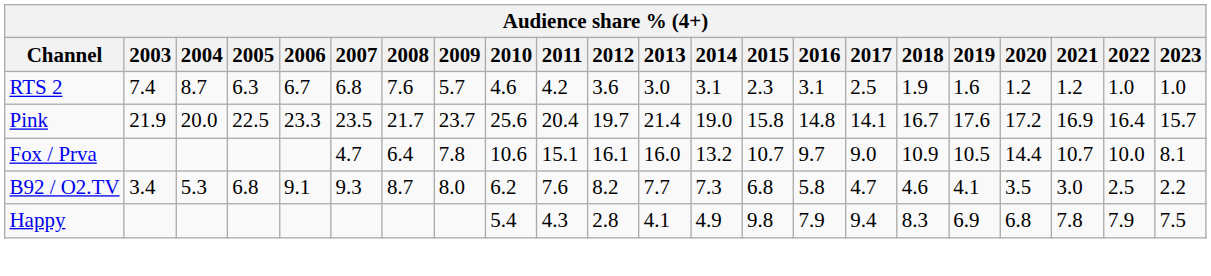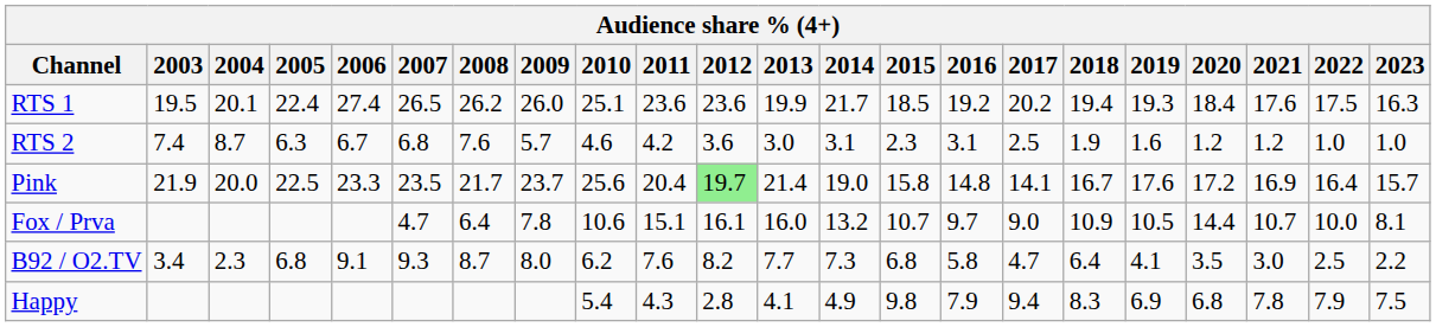+ row: RTS 1 | 19.5 | 20.1 | 22.4 | 27.4 | 26.5 | 26.2 | 26.0 | 25.1 | 23.6 | 23.6 | 19.9 | 21.7 | 18.5 | 19.2 | 20.2 | 19.4 | 19.3 | 18.4 | 17.6 | 17.5 | 16.3
Pink | 2012: no background -> lightgreen background
B92 / O2.TV | 2004: 5.3 -> 2.3
B92 / O2.TV | 2018: 4.6 -> 6.4
